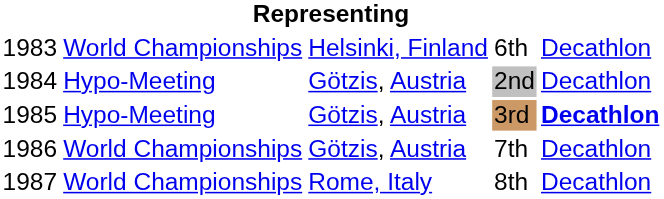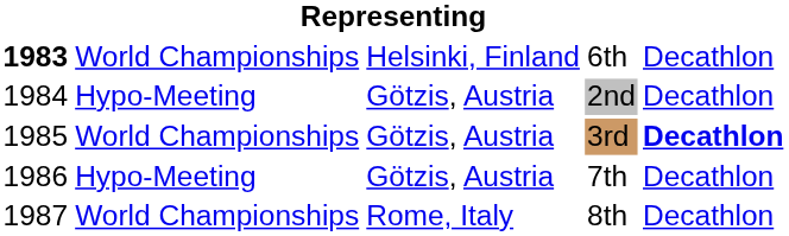6th | column 1: normal -> bold
3rd | column 2: Hypo-Meeting -> World Championships
7th | column 2: World Championships -> Hypo-Meeting
